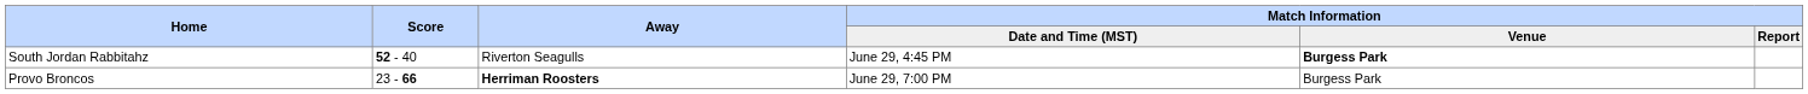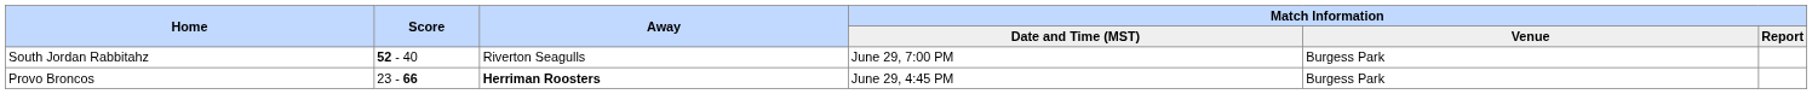South Jordan Rabbitahz | column 4: June 29, 4:45 PM -> June 29, 7:00 PM
South Jordan Rabbitahz | column 5: bold -> normal
Provo Broncos | column 4: June 29, 7:00 PM -> June 29, 4:45 PM
